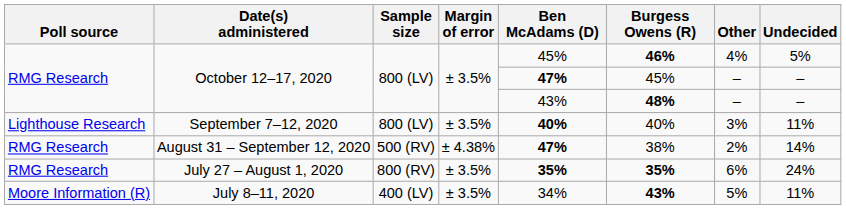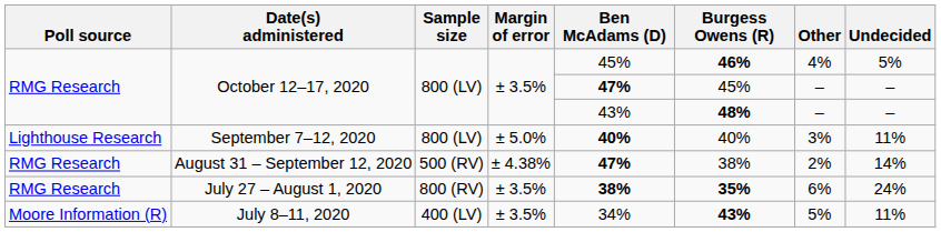September 7–12, 2020 | Margin of error: ± 3.5% -> ± 5.0%
July 27 – August 1, 2020 | Ben McAdams (D): 35% -> 38%
